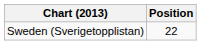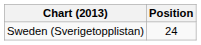Sweden (Sverigetopplistan) | Position: 22 -> 24
